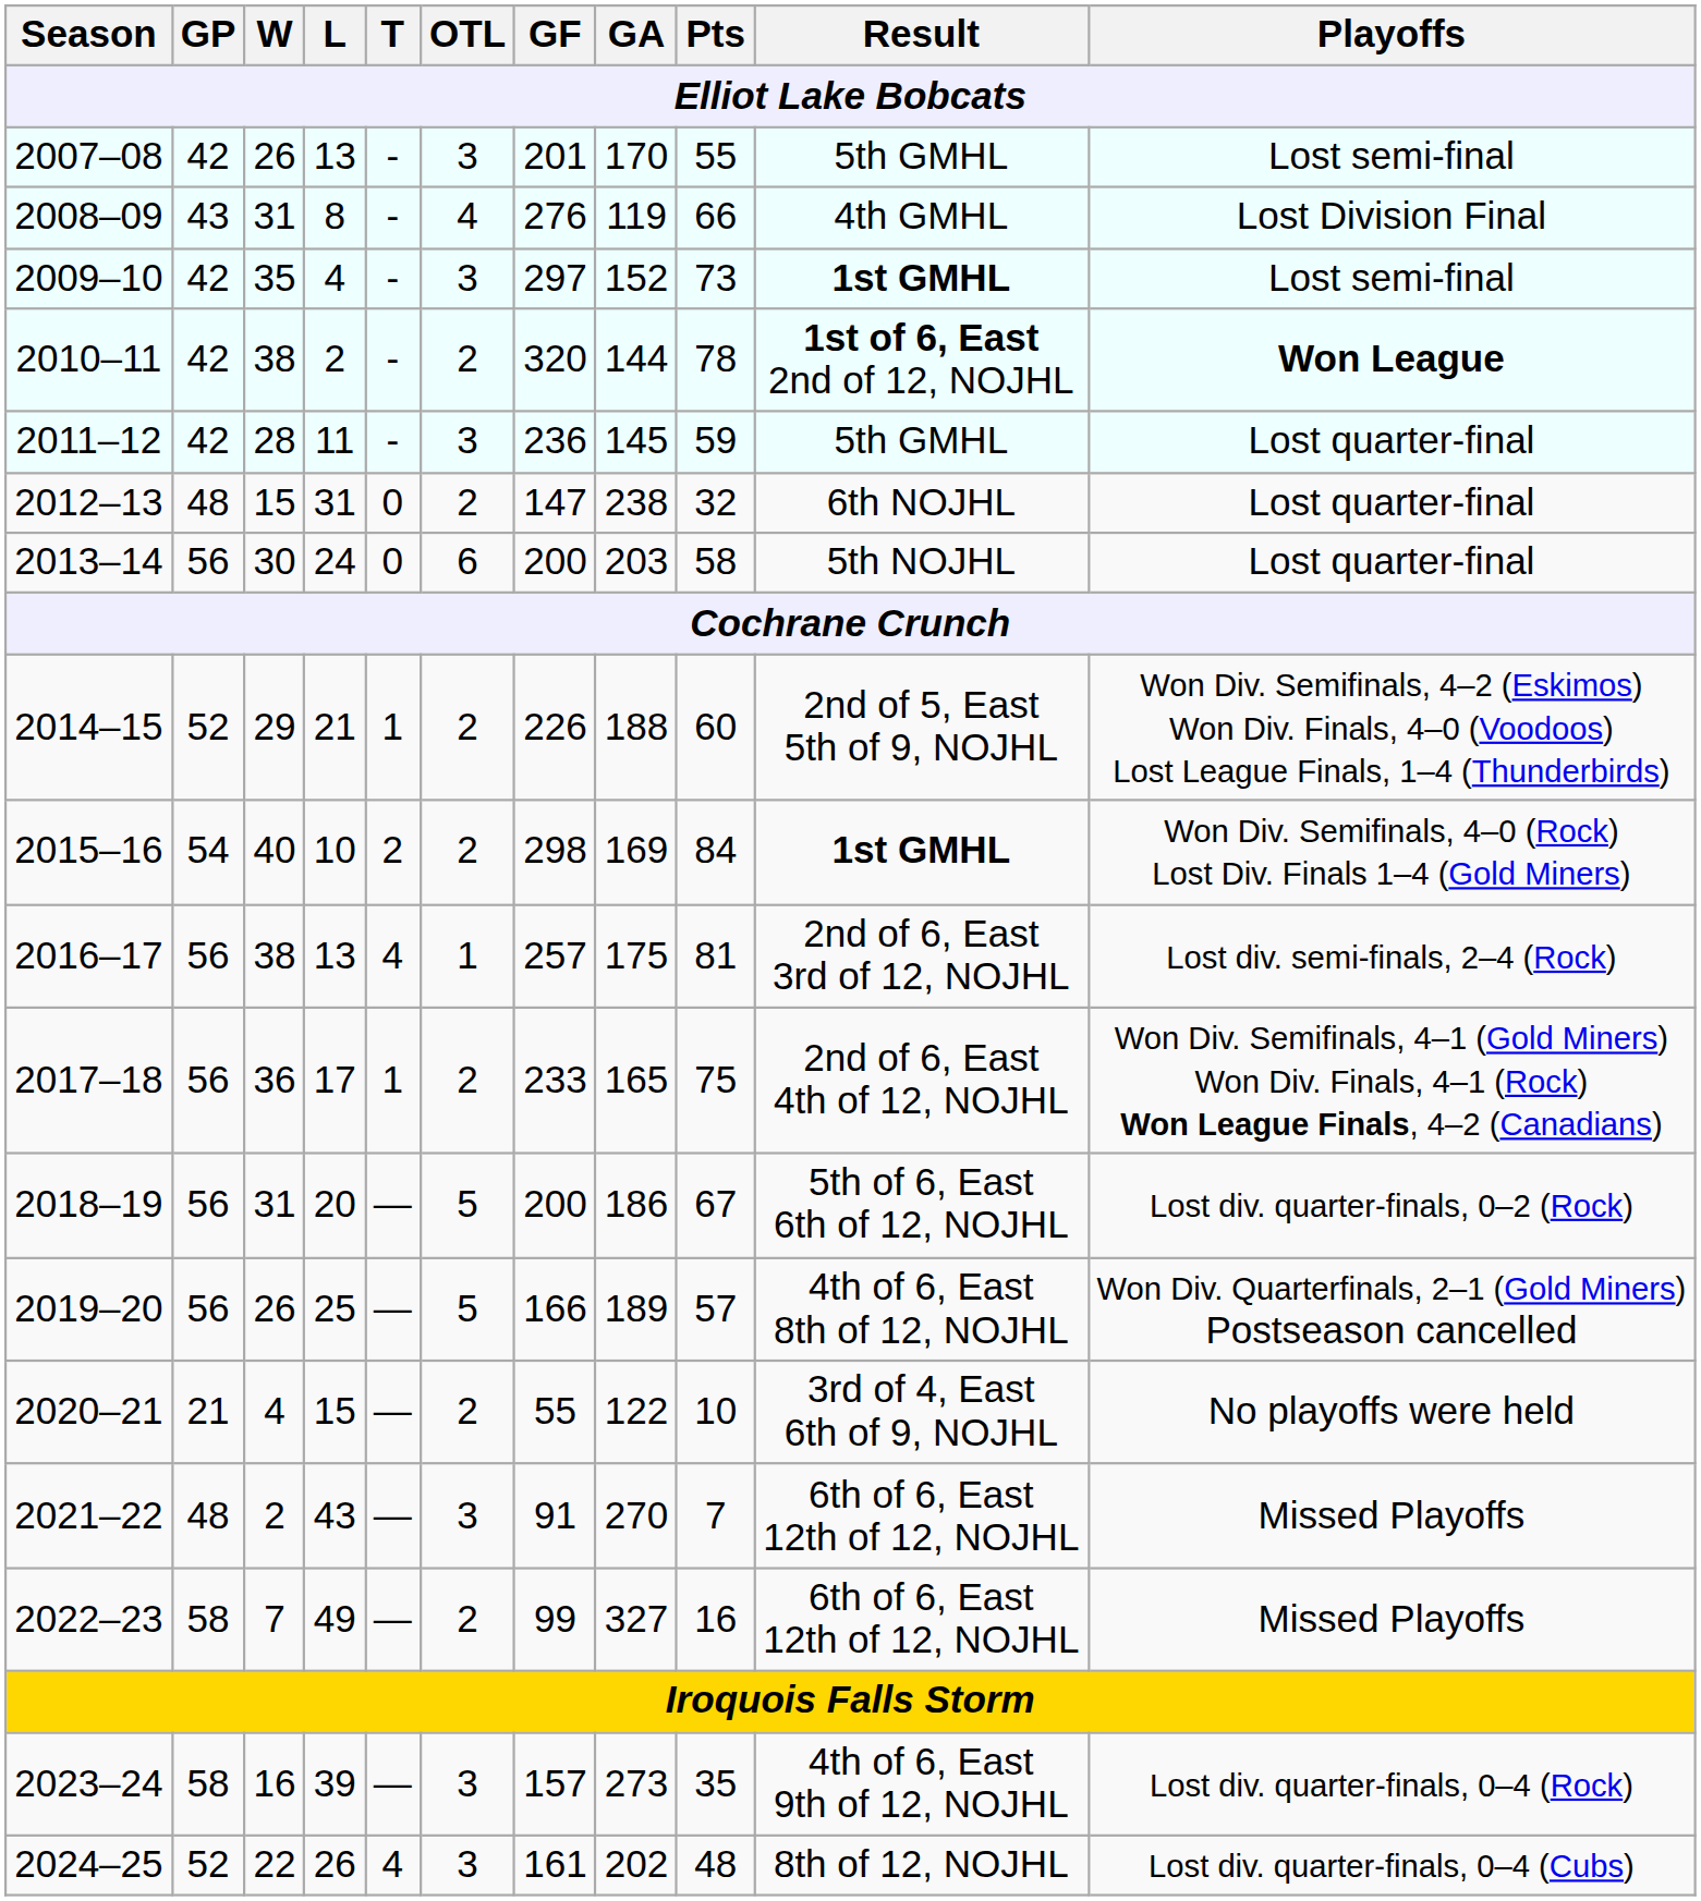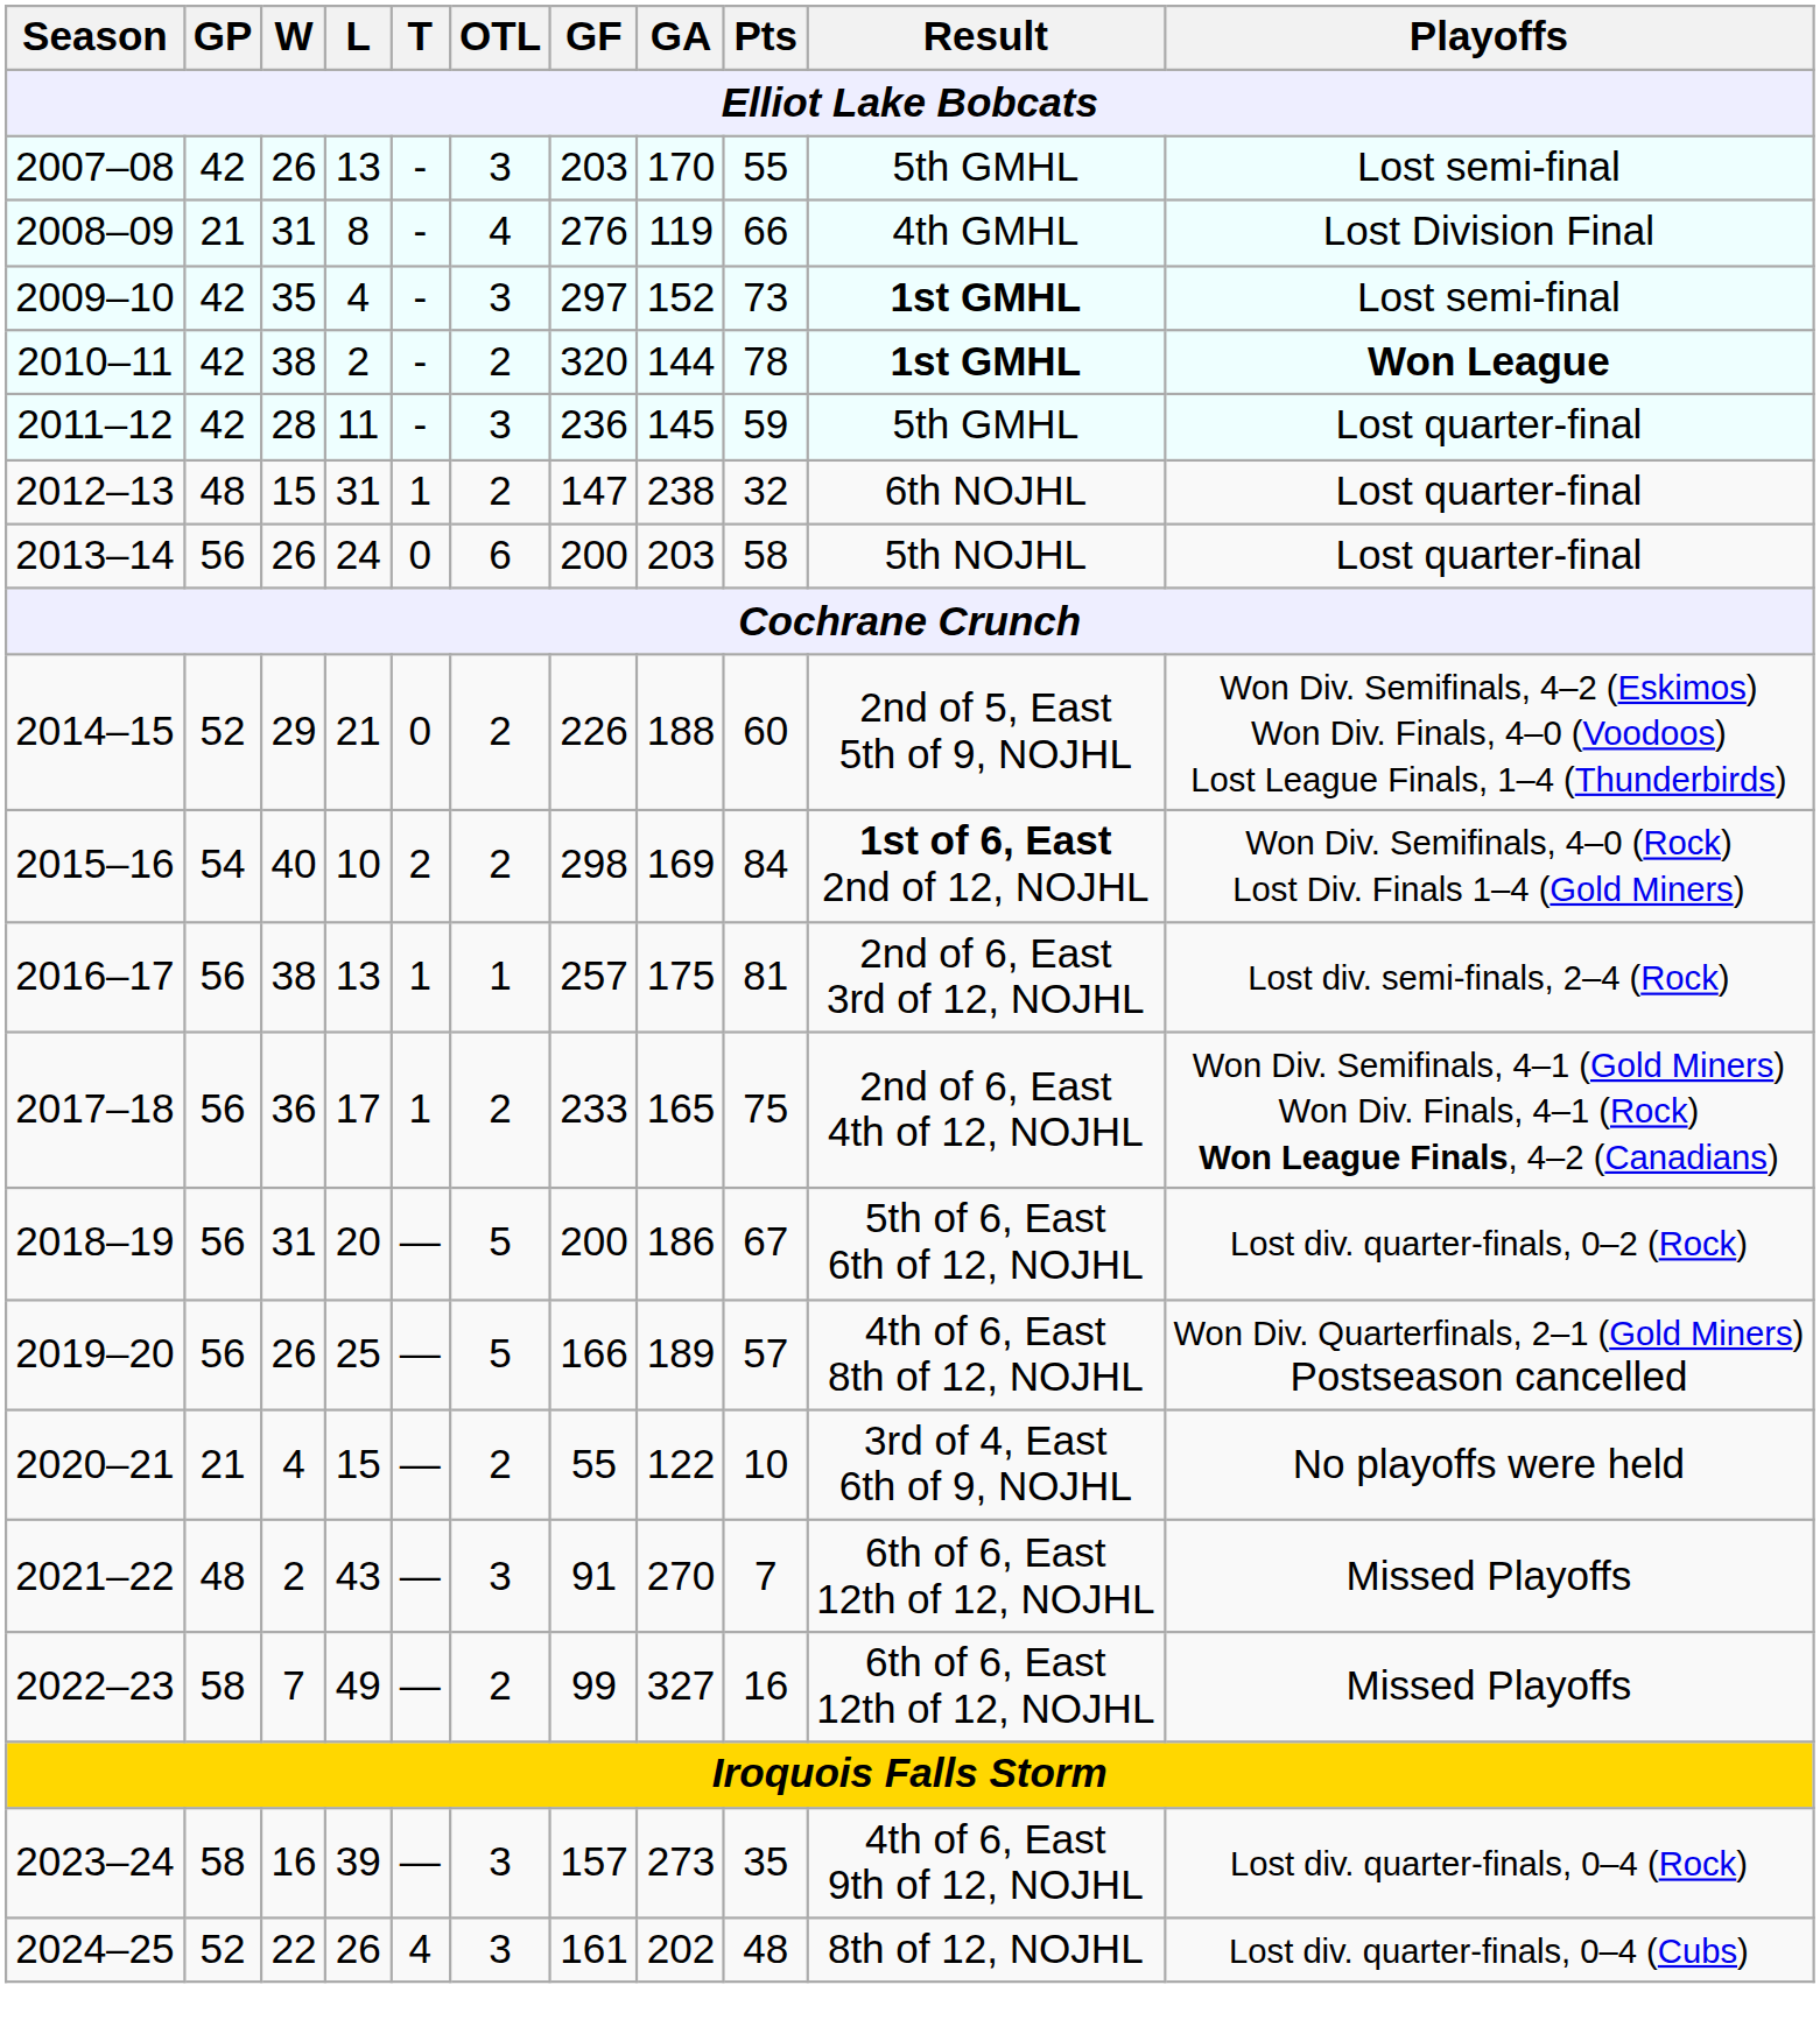2007–08 | GF: 201 -> 203
2008–09 | GP: 43 -> 21
2010–11 | Result: 1st of 6, East 2nd of 12, NOJHL -> 1st GMHL
2012–13 | T: 0 -> 1
2013–14 | W: 30 -> 26
2014–15 | T: 1 -> 0
2015–16 | Result: 1st GMHL -> 1st of 6, East 2nd of 12, NOJHL
2016–17 | T: 4 -> 1
